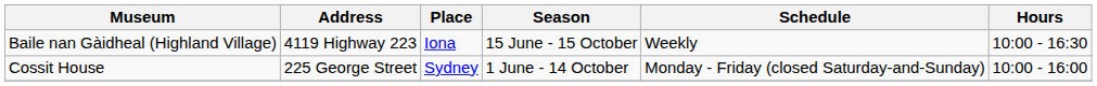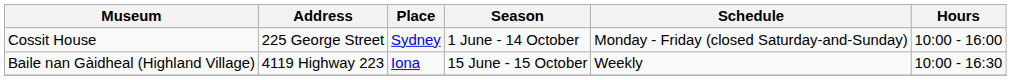rows swapped: Cossit House <-> Baile nan Gàidheal (Highland Village)
